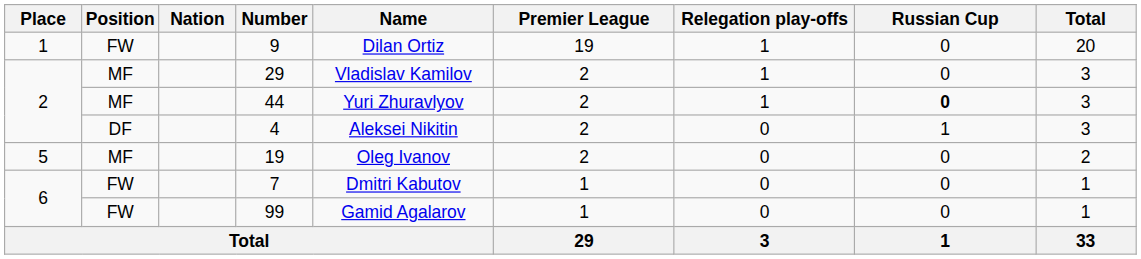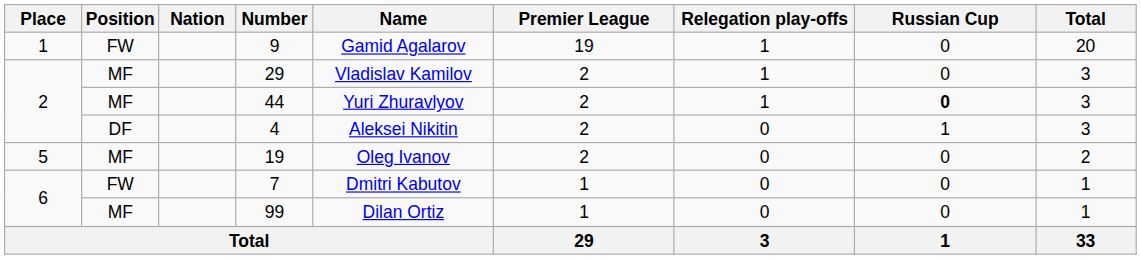9 | Name: Dilan Ortiz -> Gamid Agalarov
99 | Position: FW -> MF
99 | Name: Gamid Agalarov -> Dilan Ortiz
